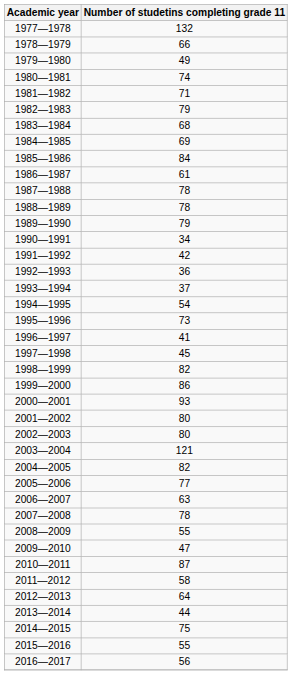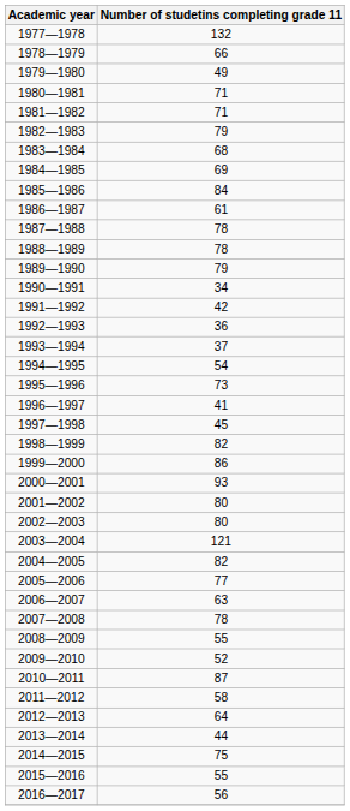1980—1981 | Number of studetins completing grade 11: 74 -> 71
2009—2010 | Number of studetins completing grade 11: 47 -> 52
